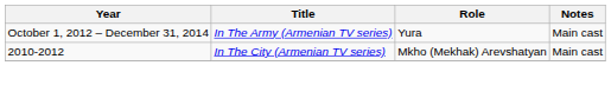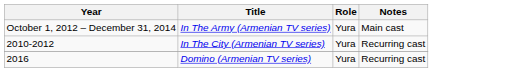In The City (Armenian TV series) | Role: Mkho (Mekhak) Arevshatyan -> Yura
In The City (Armenian TV series) | Notes: Main cast -> Recurring cast
+ row: 2016 | Domino (Armenian TV series) | Yura | Recurring cast
